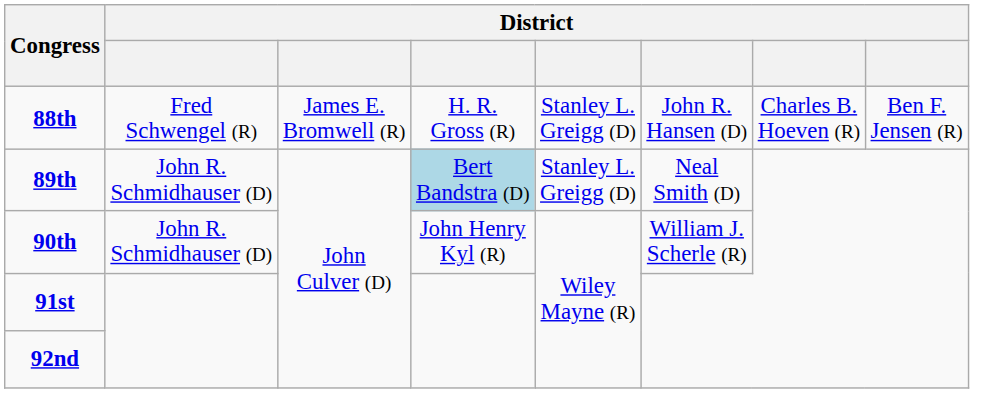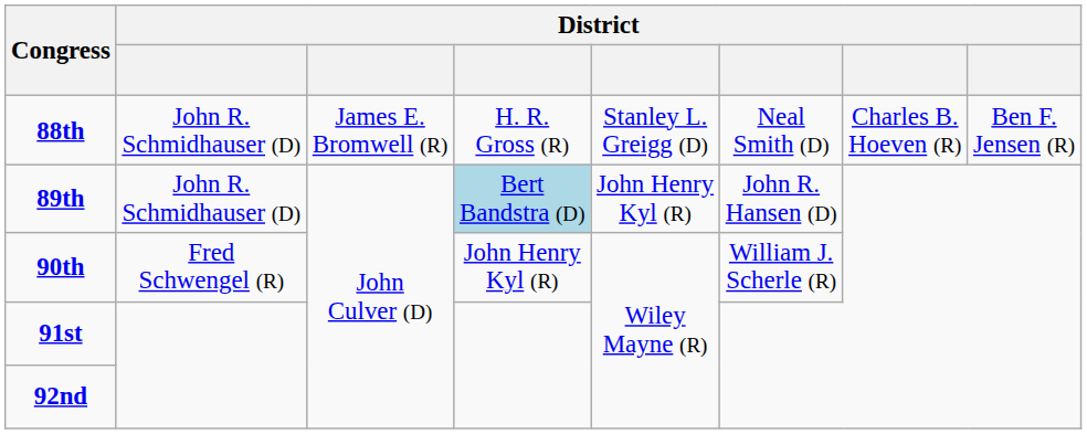88th | column 2: Fred Schwengel (R) -> John R. Schmidhauser (D)
88th | column 6: John R. Hansen (D) -> Neal Smith (D)
89th | column 5: Stanley L. Greigg (D) -> John Henry Kyl (R)
89th | column 6: Neal Smith (D) -> John R. Hansen (D)
90th | column 2: John R. Schmidhauser (D) -> Fred Schwengel (R)
